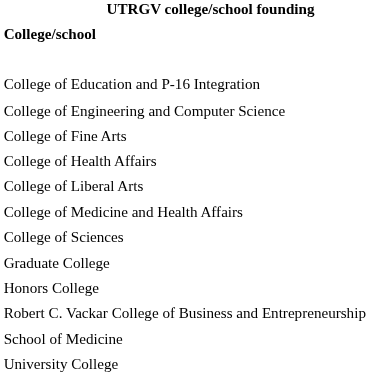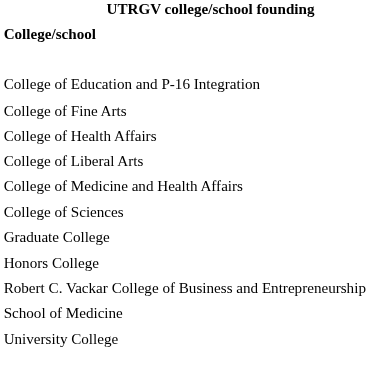- row: College of Engineering and Computer Science
